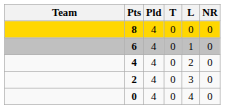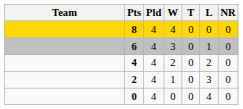+ column: W | 4 | 3 | 2 | 1 | 0
